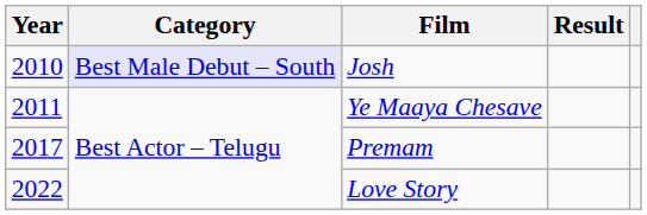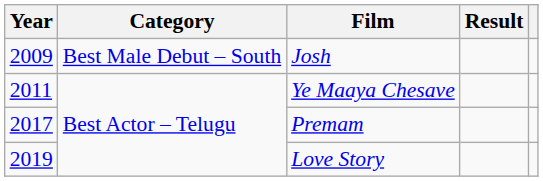Josh | Year: 2010 -> 2009
Josh | Category: lavender background -> no background
Love Story | Year: 2022 -> 2019
